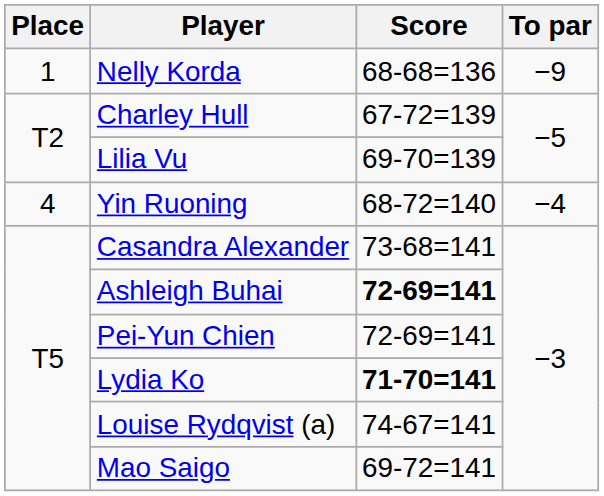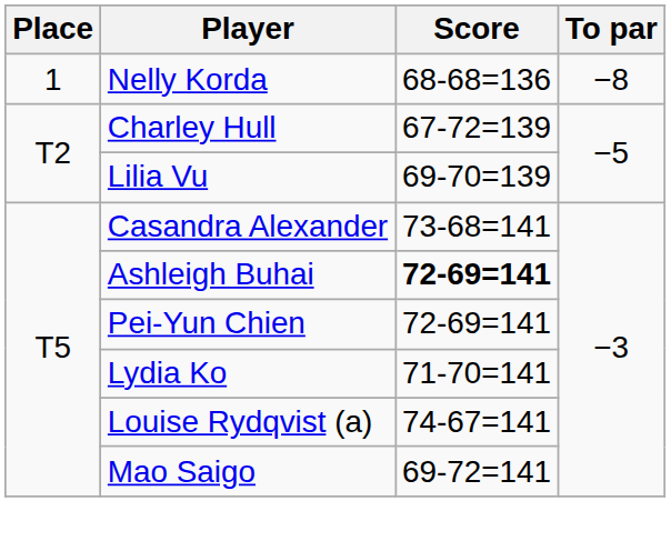Nelly Korda | To par: −9 -> −8
- row: 4 | Yin Ruoning | 68-72=140 | −4
Lydia Ko | Score: bold -> normal
